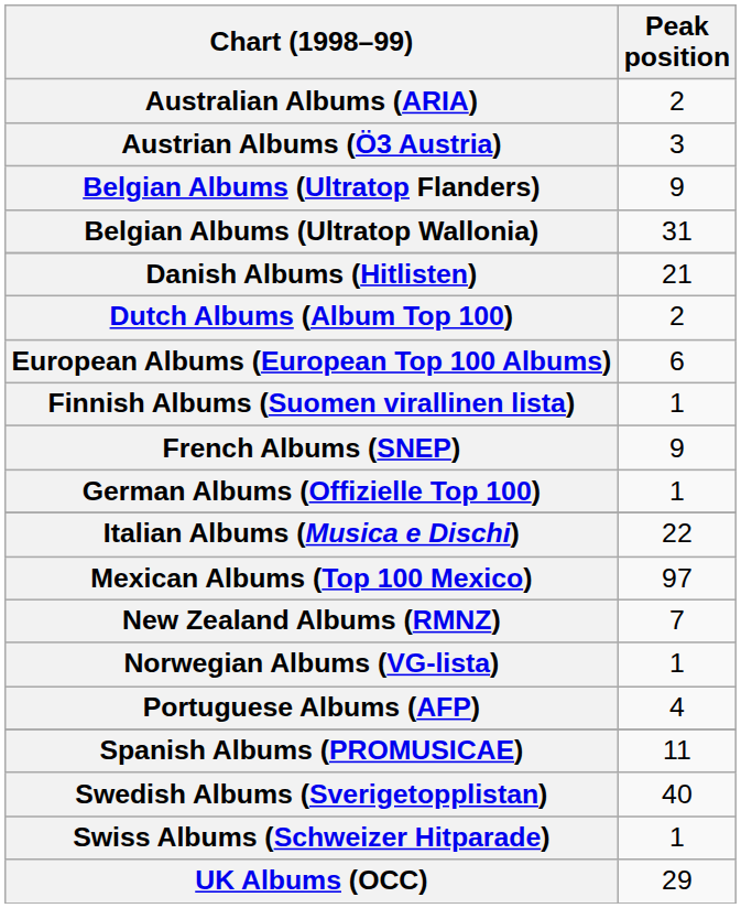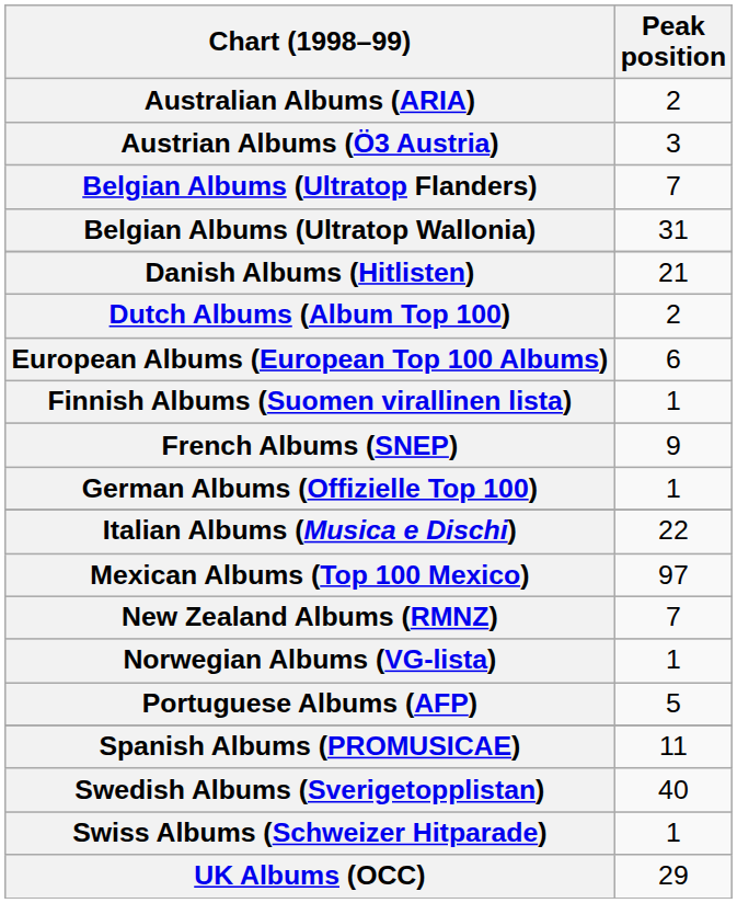Belgian Albums (Ultratop Flanders) | Peak position: 9 -> 7
Portuguese Albums (AFP) | Peak position: 4 -> 5
